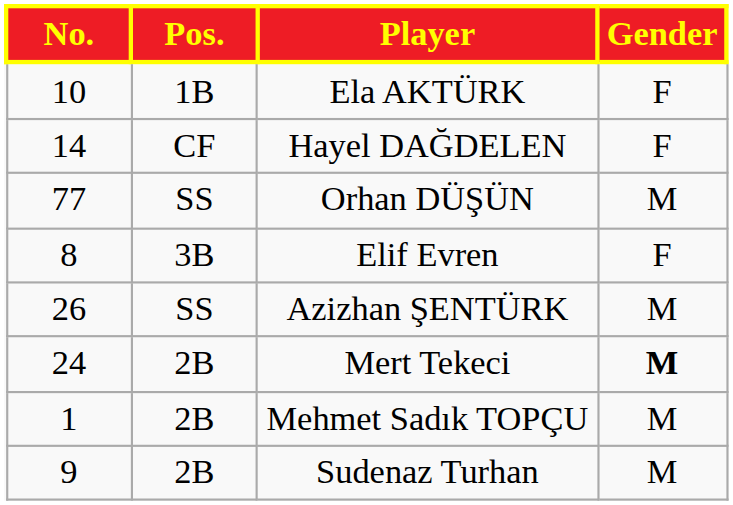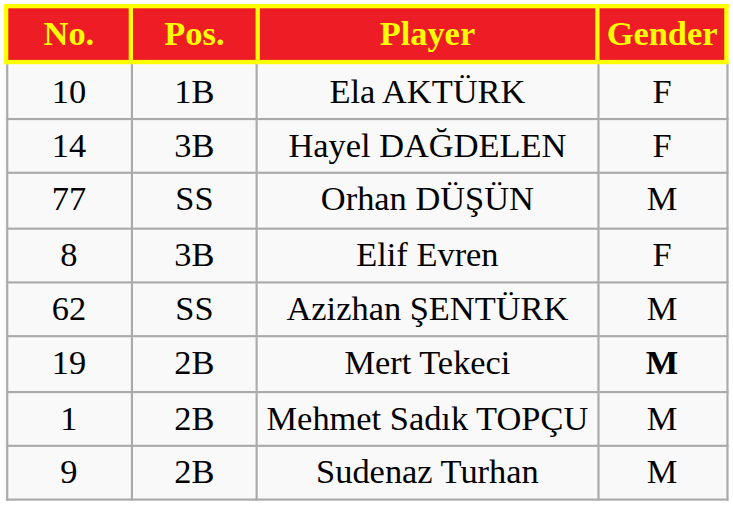Hayel DAĞDELEN | Pos.: CF -> 3B
Azizhan ŞENTÜRK | No.: 26 -> 62
Mert Tekeci | No.: 24 -> 19
